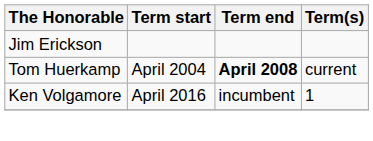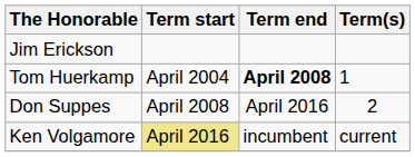Tom Huerkamp | Term(s): current -> 1
+ row: Don Suppes | April 2008 | April 2016 | 2
Ken Volgamore | Term start: no background -> khaki background
Ken Volgamore | Term(s): 1 -> current
